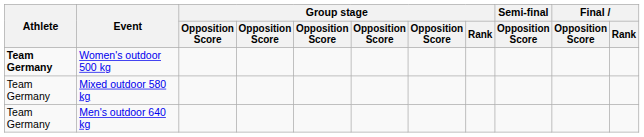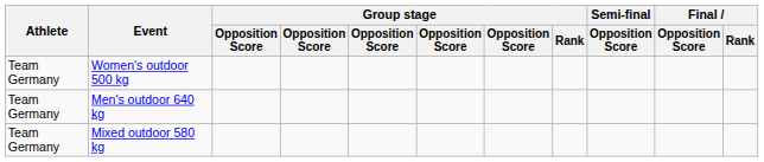Women's outdoor 500 kg | Athlete: bold -> normal
rows swapped: Men's outdoor 640 kg <-> Mixed outdoor 580 kg
